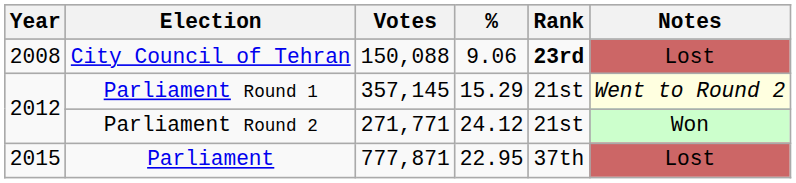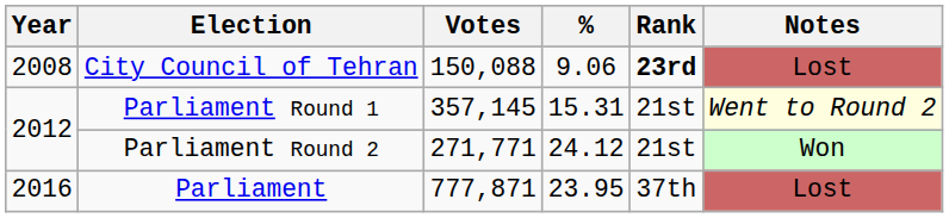Parliament Round 1 | %: 15.29 -> 15.31
Parliament | Year: 2015 -> 2016
Parliament | %: 22.95 -> 23.95
